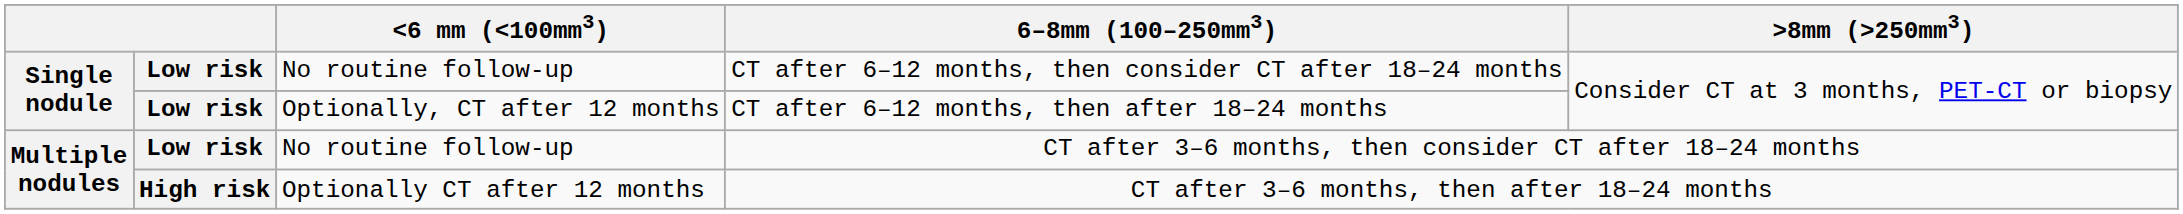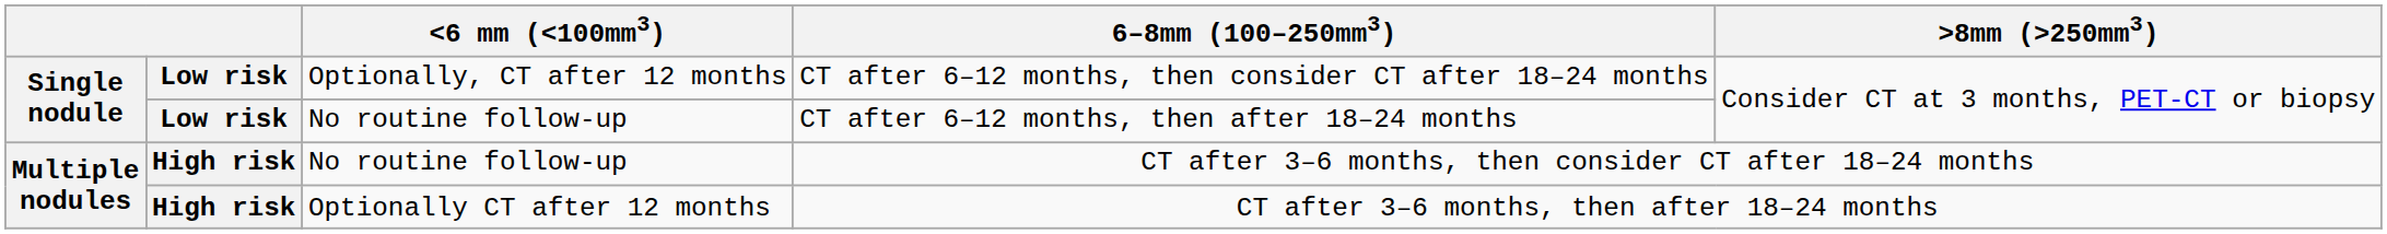CT after 6–12 months, then consider CT after 18–24 months | <6 mm (<100mm3): No routine follow-up -> Optionally, CT after 12 months
CT after 6–12 months, then after 18–24 months | <6 mm (<100mm3): Optionally, CT after 12 months -> No routine follow-up
CT after 3–6 months, then consider CT after 18–24 months | column 2: Low risk -> High risk
